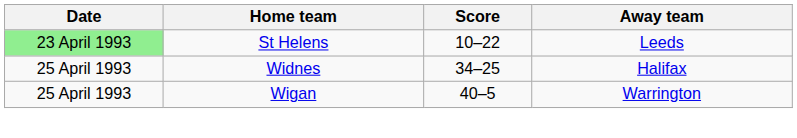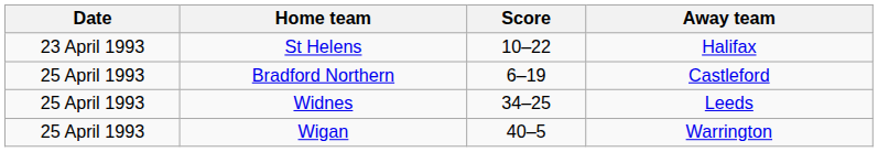St Helens | Date: lightgreen background -> no background
St Helens | Away team: Leeds -> Halifax
+ row: 25 April 1993 | Bradford Northern | 6–19 | Castleford
Widnes | Away team: Halifax -> Leeds
